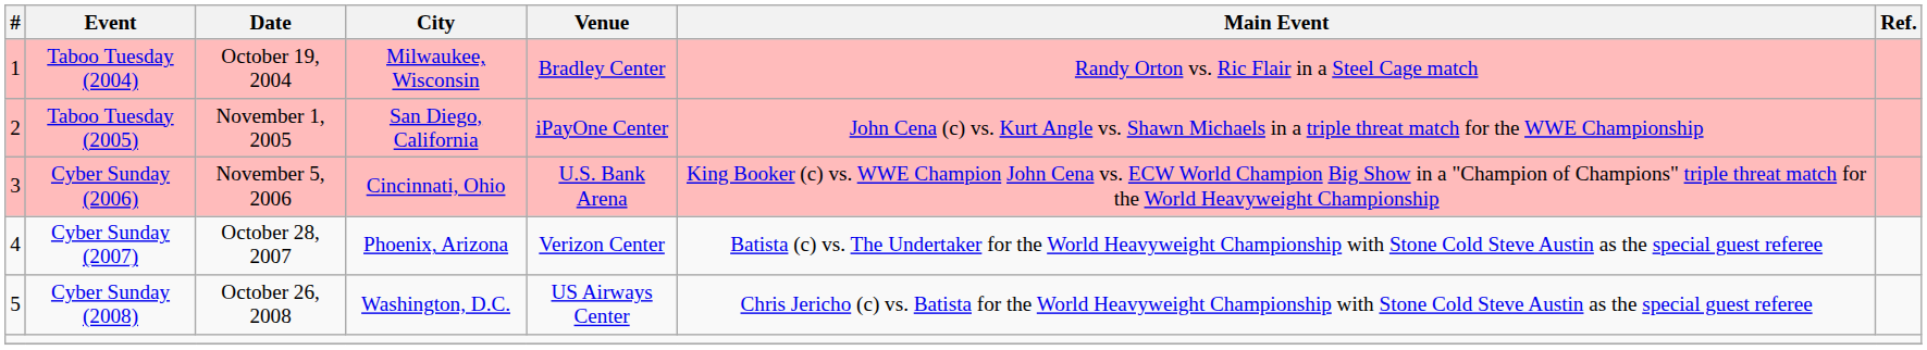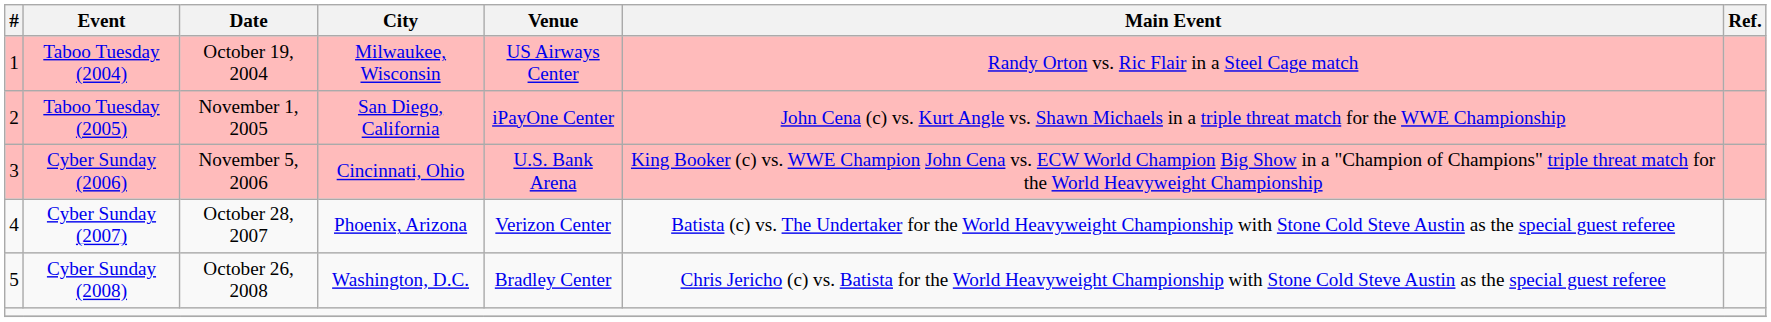Taboo Tuesday (2004) | Venue: Bradley Center -> US Airways Center
Cyber Sunday (2008) | Venue: US Airways Center -> Bradley Center
